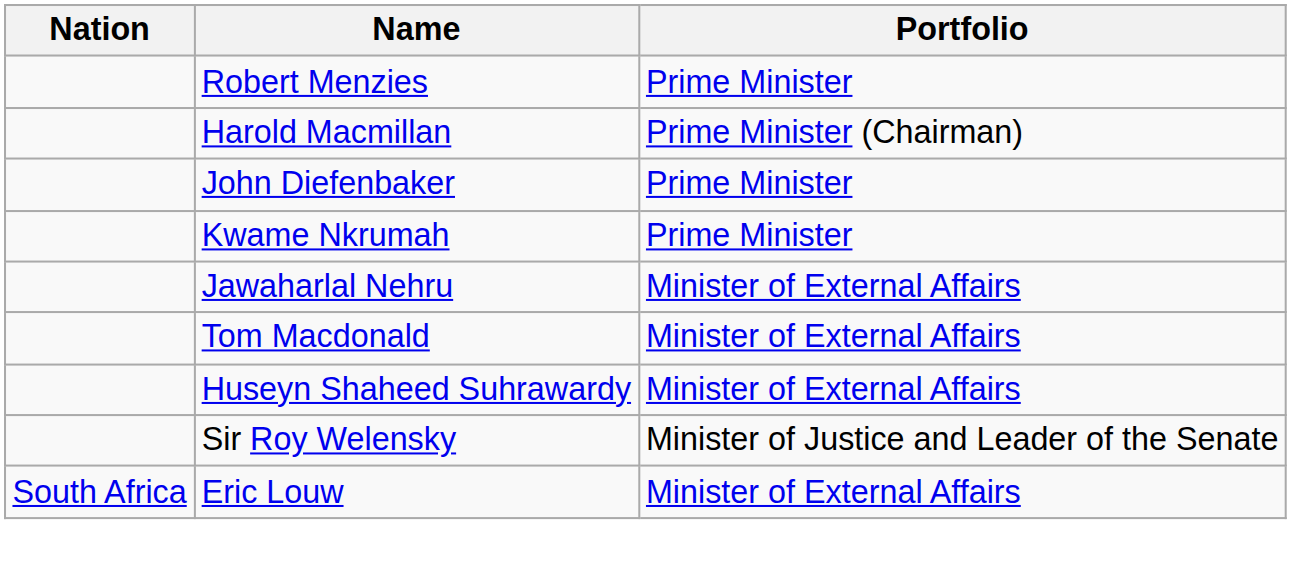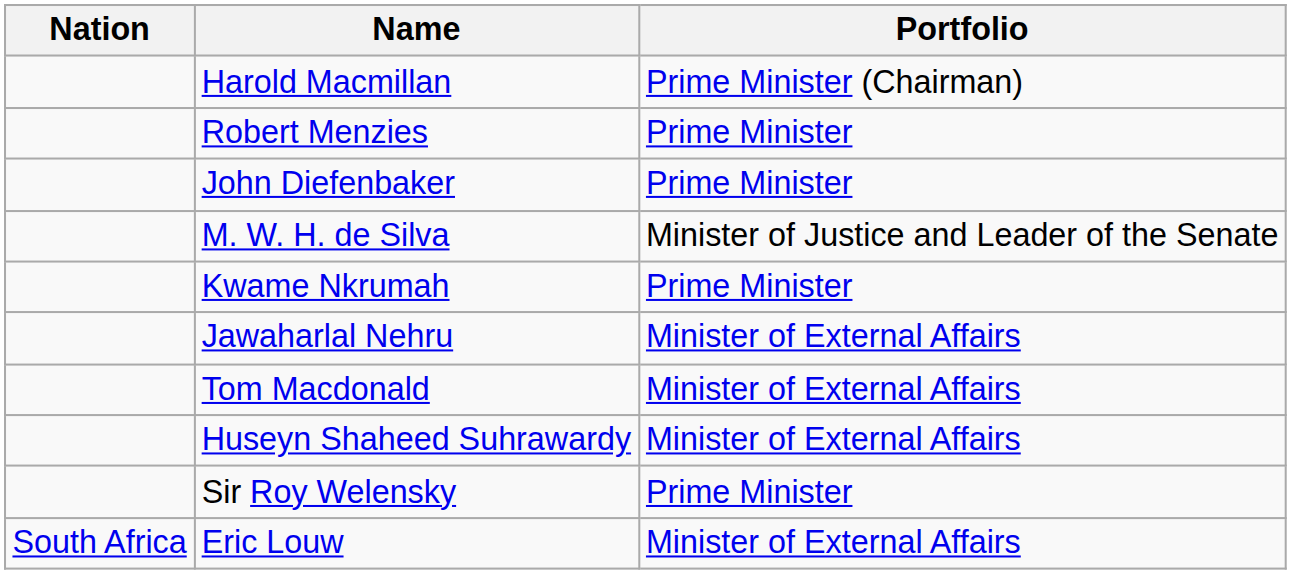rows swapped: Harold Macmillan <-> Robert Menzies
+ row: M. W. H. de Silva | Minister of Justice and Leader of the Senate
Sir Roy Welensky | Portfolio: Minister of Justice and Leader of the Senate -> Prime Minister
